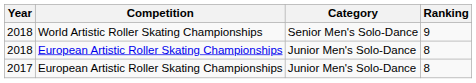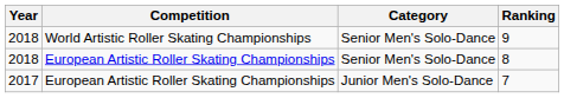2018 / European Artistic Roller Skating Championships | Category: Junior Men's Solo-Dance -> Senior Men's Solo-Dance
2017 | Ranking: 8 -> 7
